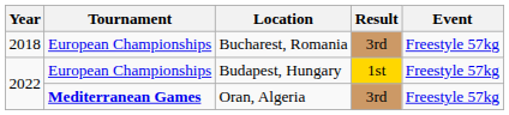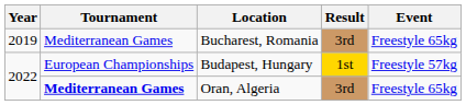Bucharest, Romania | Year: 2018 -> 2019
Bucharest, Romania | Tournament: European Championships -> Mediterranean Games
Bucharest, Romania | Event: Freestyle 57kg -> Freestyle 65kg
Oran, Algeria | Event: Freestyle 57kg -> Freestyle 65kg
